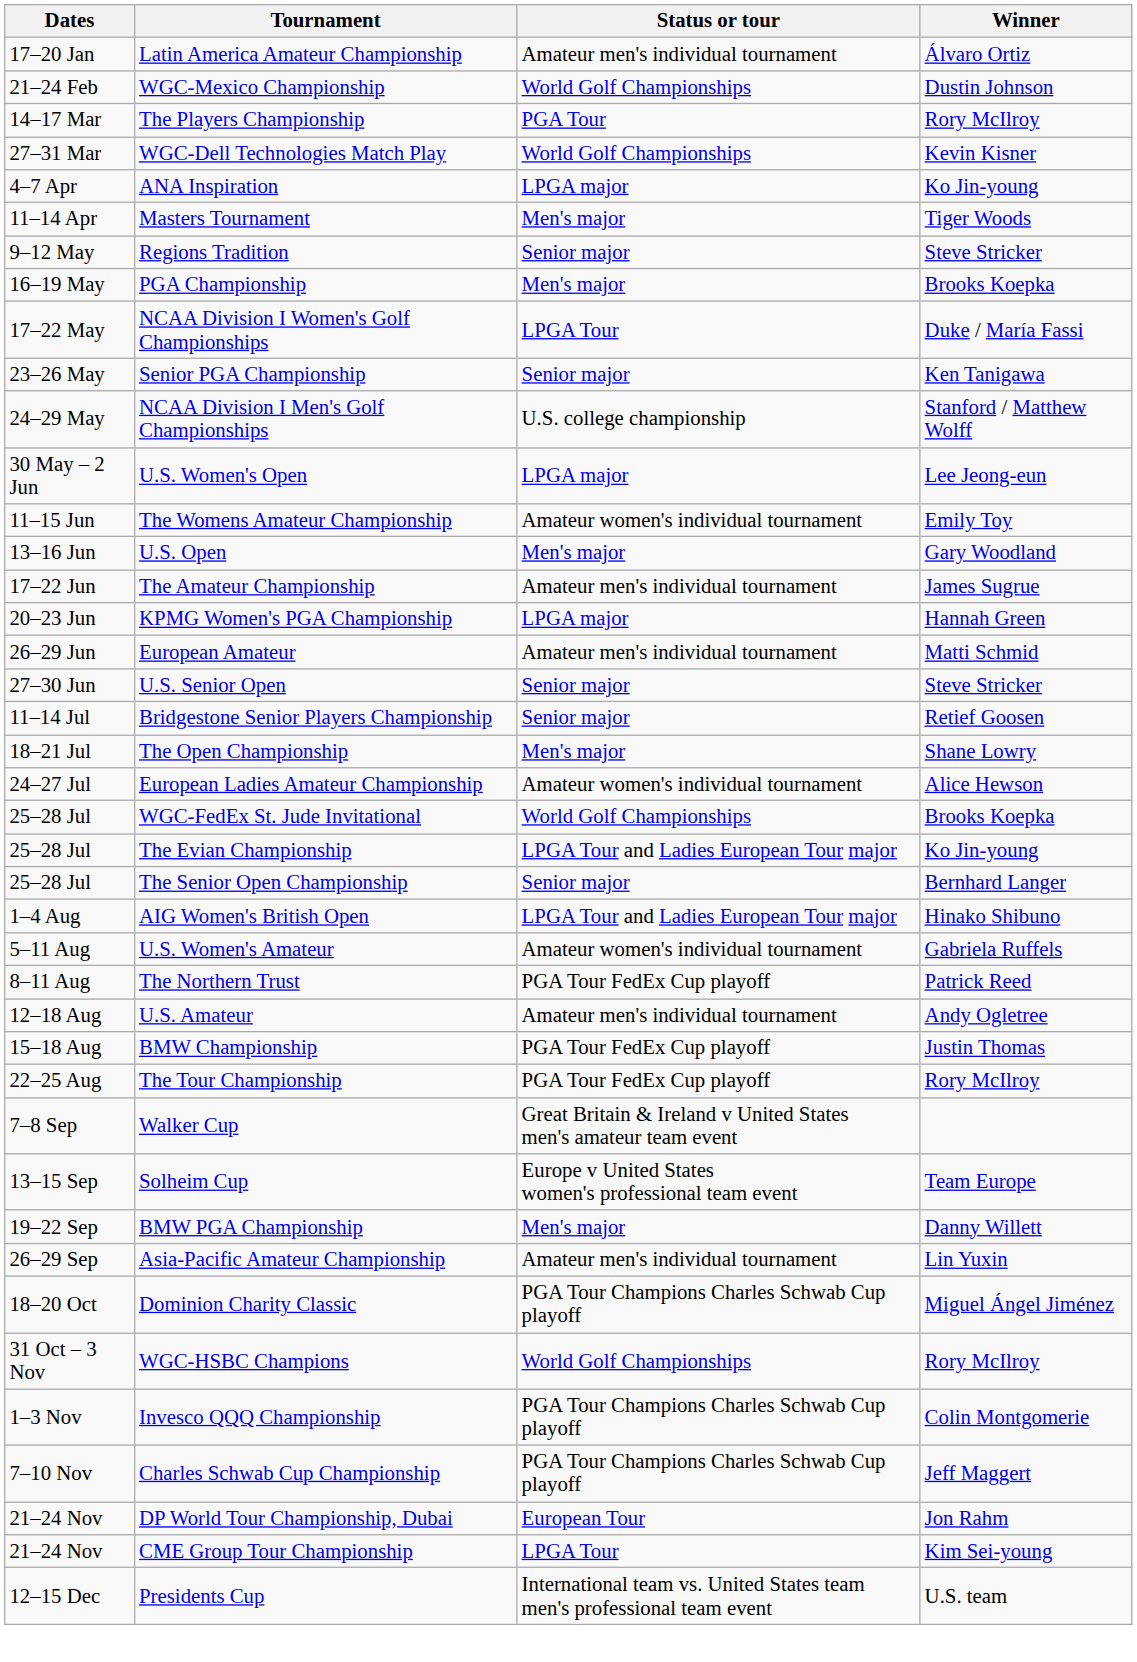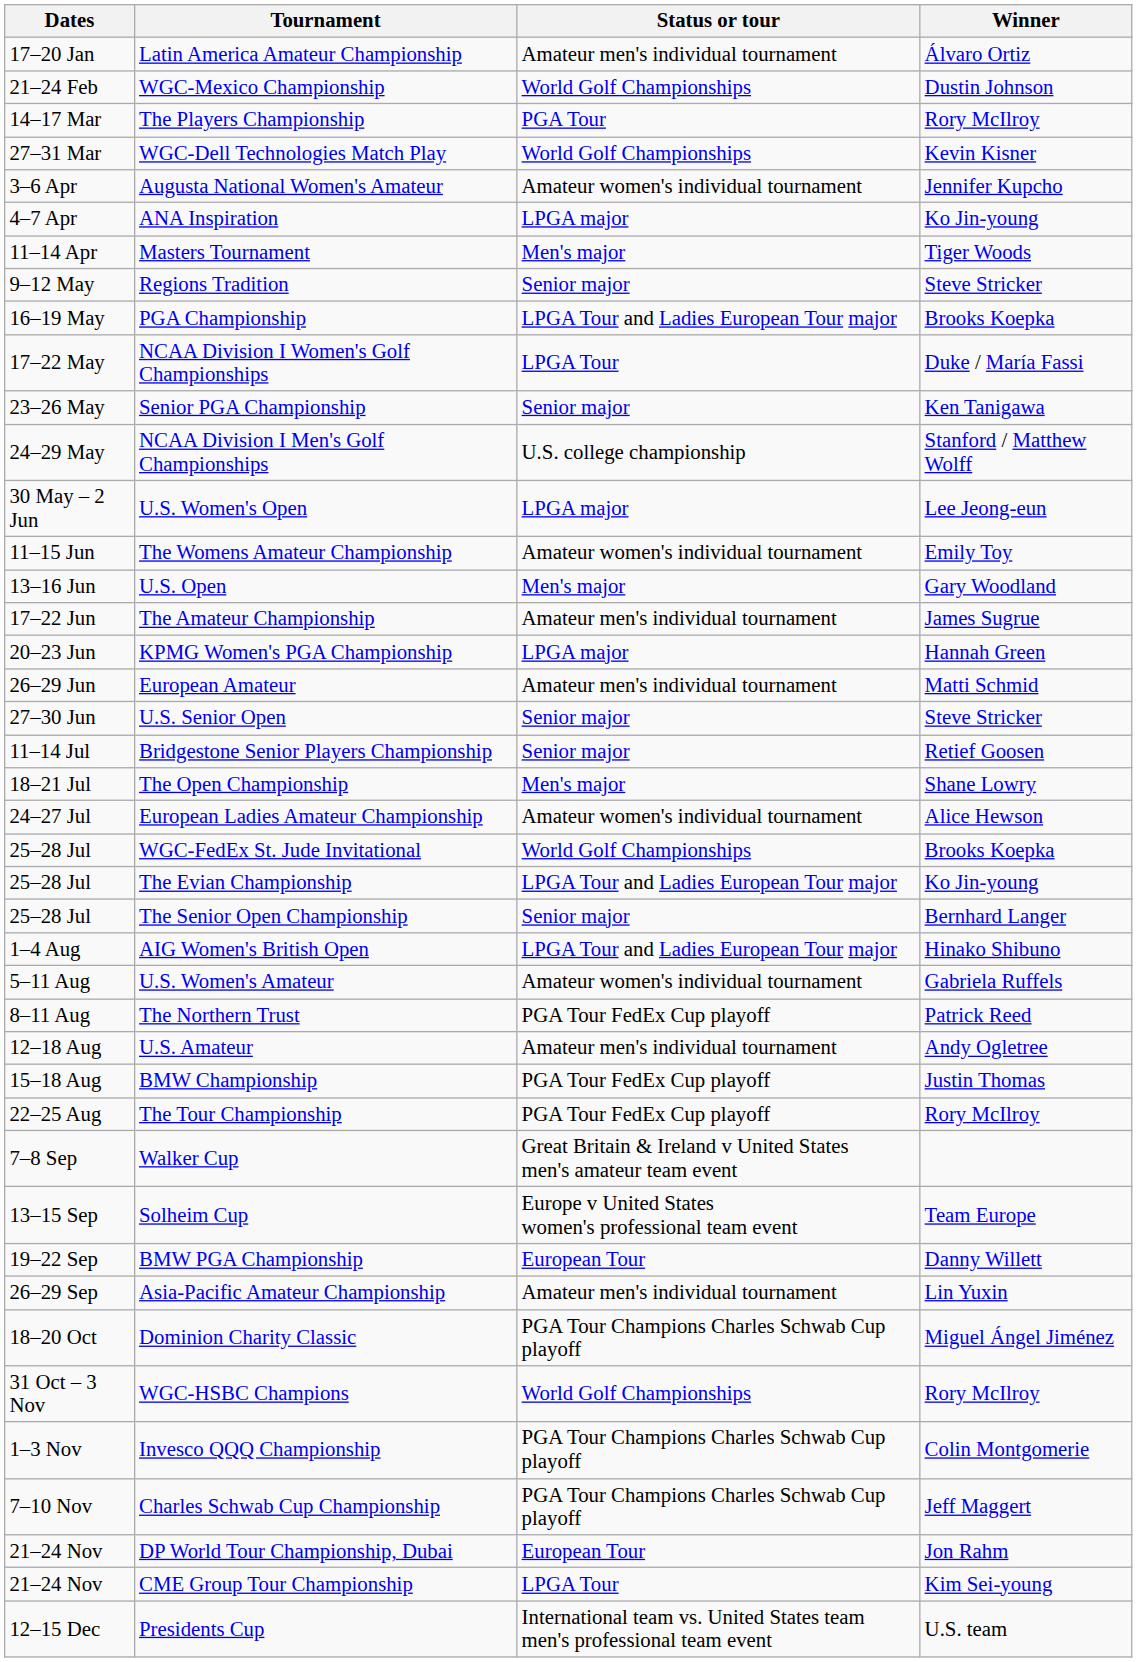+ row: 3–6 Apr | Augusta National Women's Amateur | Amateur women's individual tournament | Jennifer Kupcho
PGA Championship | Status or tour: Men's major -> LPGA Tour and Ladies European Tour major
BMW PGA Championship | Status or tour: Men's major -> European Tour
